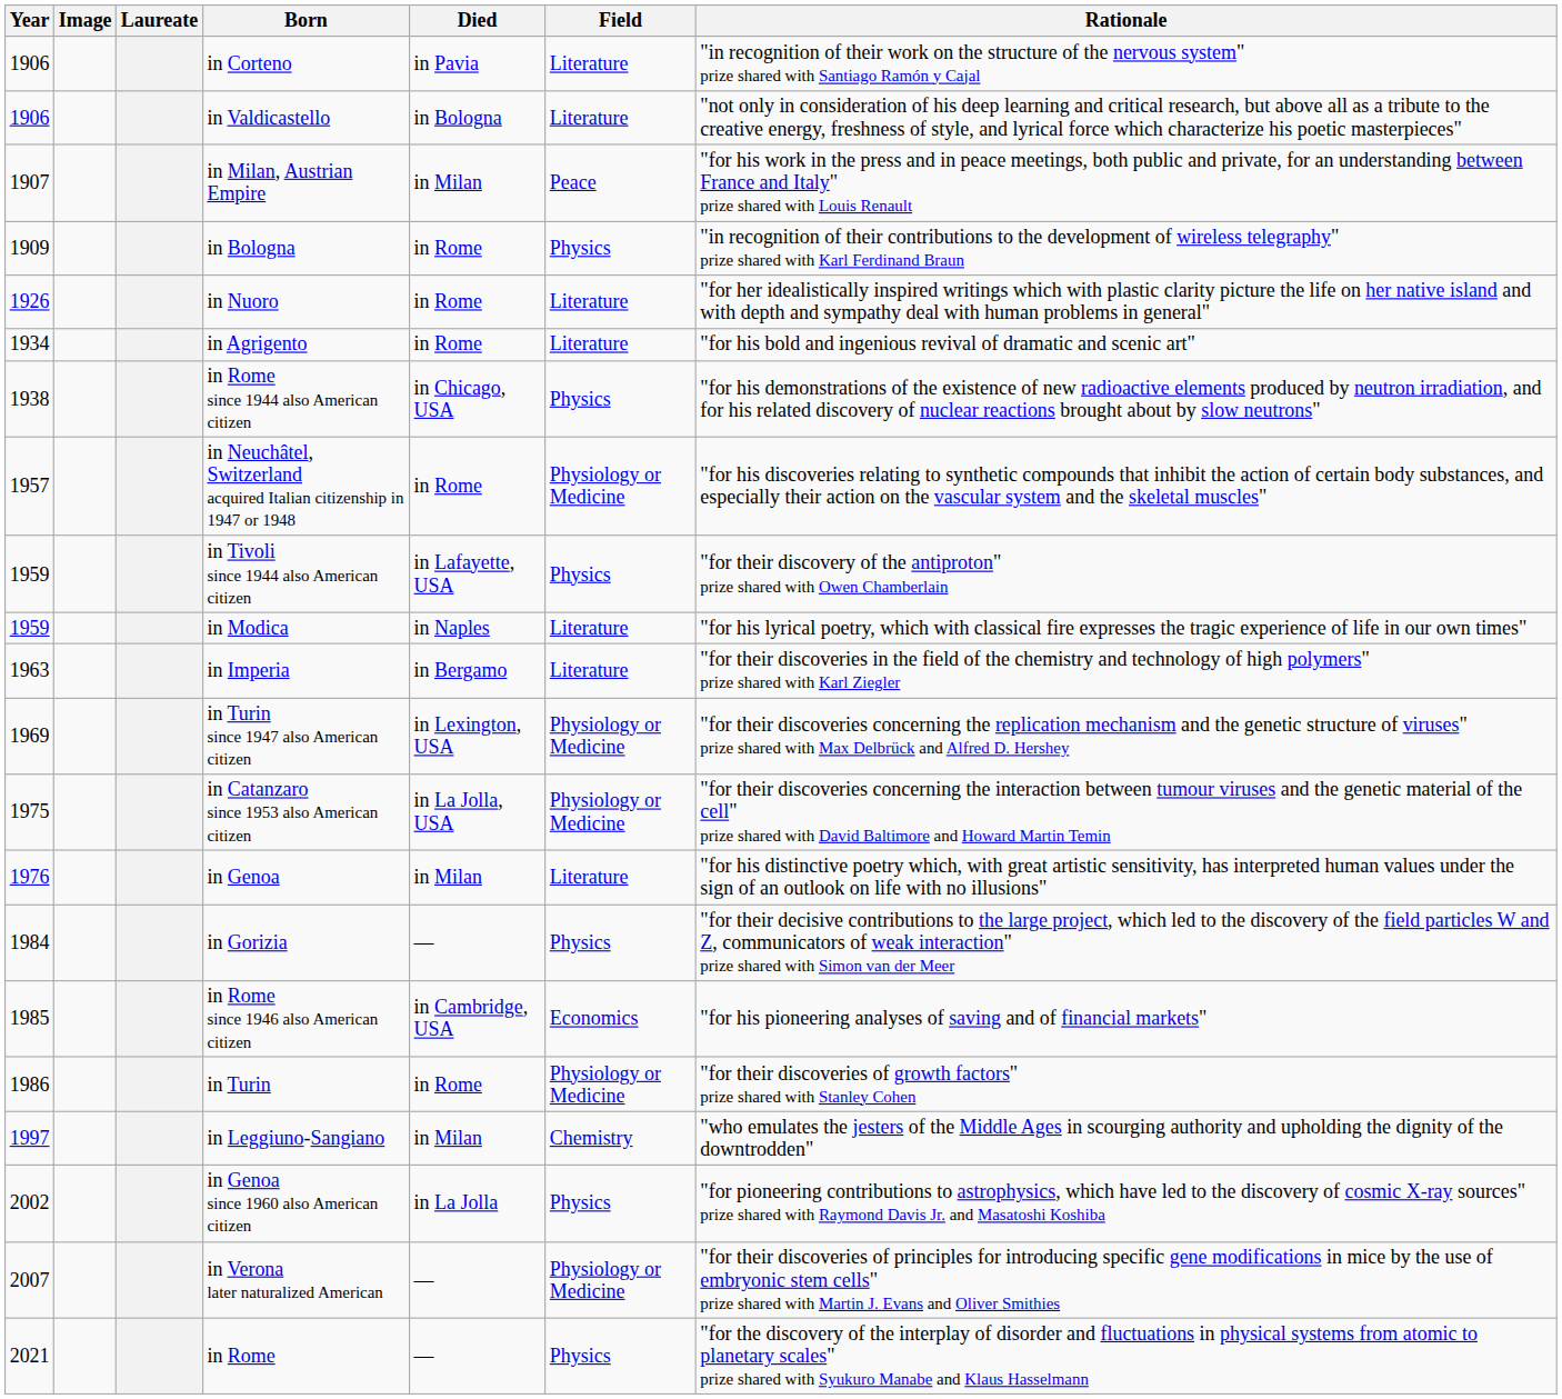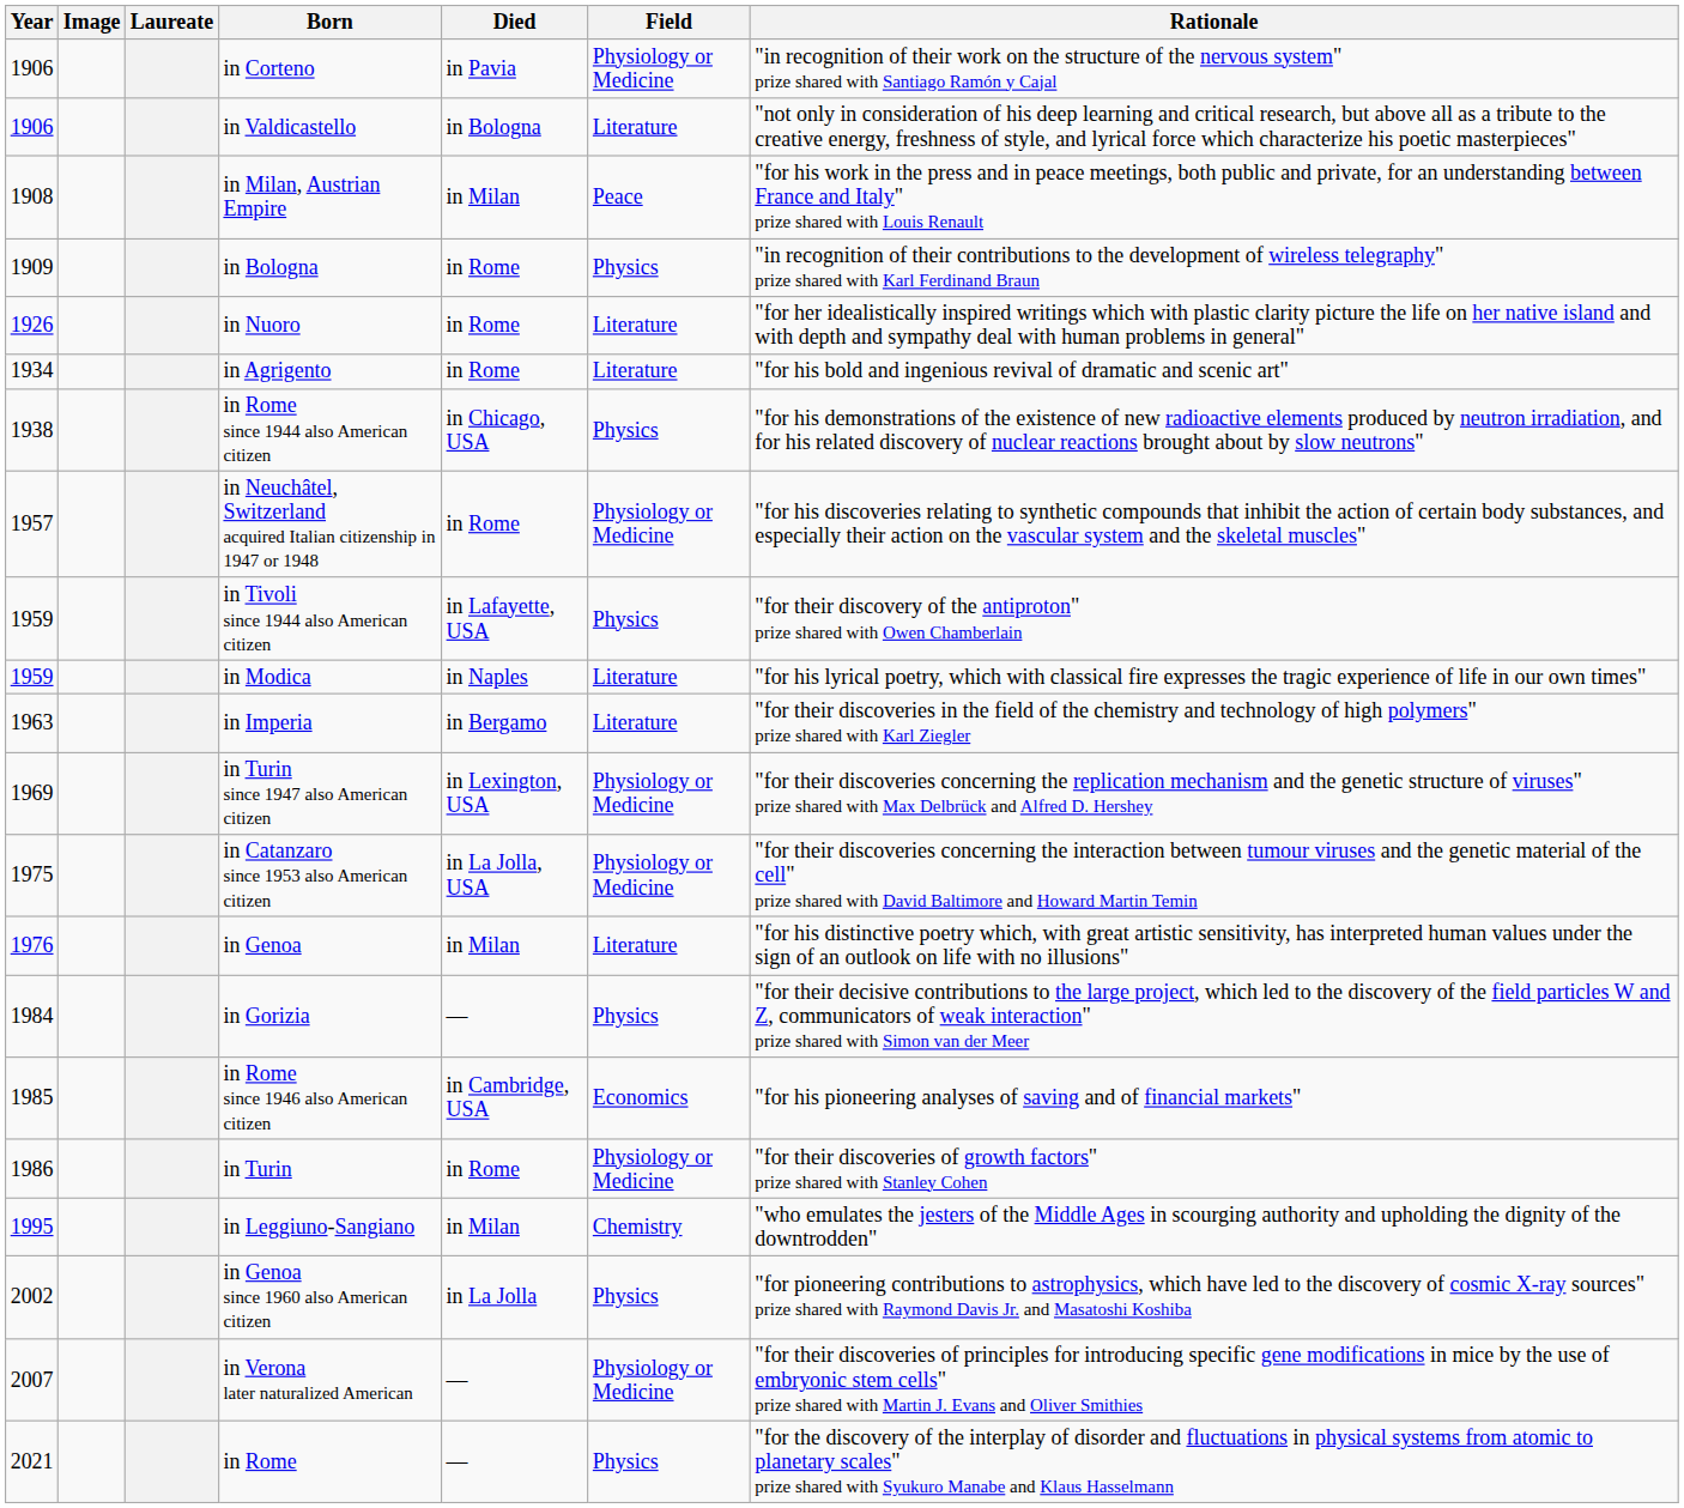in Corteno | Field: Literature -> Physiology or Medicine
in Milan, Austrian Empire | Year: 1907 -> 1908
in Leggiuno-Sangiano | Year: 1997 -> 1995
